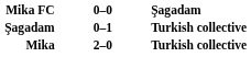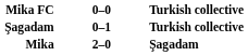Mika FC | column 3: Şagadam -> Turkish collective
Mika | column 3: Turkish collective -> Şagadam
